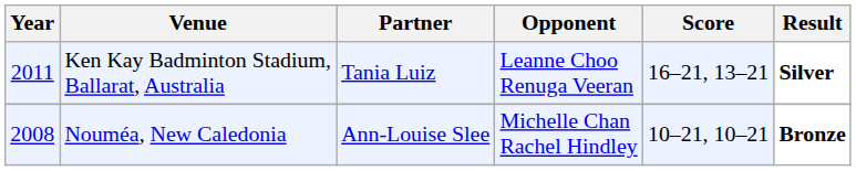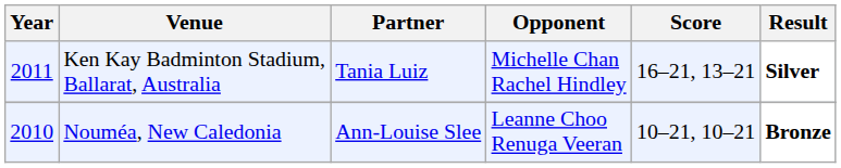Ken Kay Badminton Stadium, Ballarat, Australia | Opponent: Leanne Choo Renuga Veeran -> Michelle Chan Rachel Hindley
Nouméa, New Caledonia | Year: 2008 -> 2010
Nouméa, New Caledonia | Opponent: Michelle Chan Rachel Hindley -> Leanne Choo Renuga Veeran
